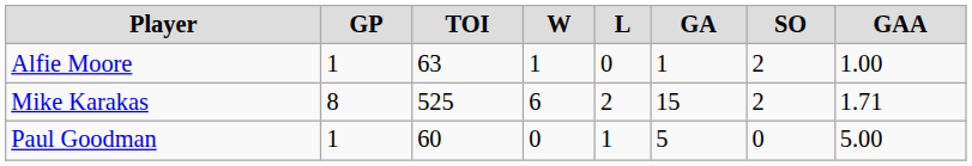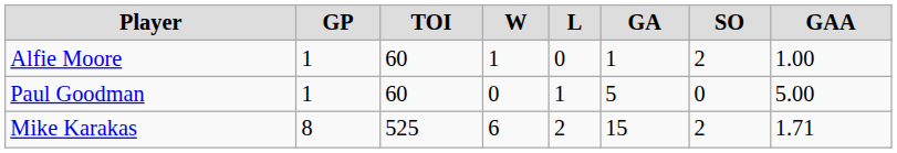Alfie Moore | TOI: 63 -> 60
rows swapped: Mike Karakas <-> Paul Goodman
